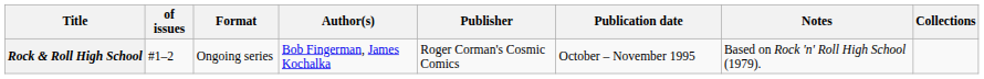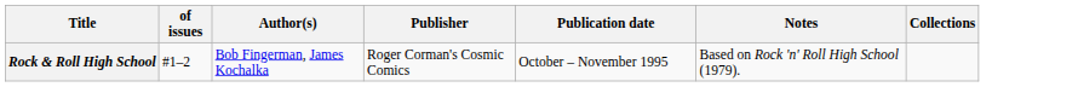- column: Format | Ongoing series
